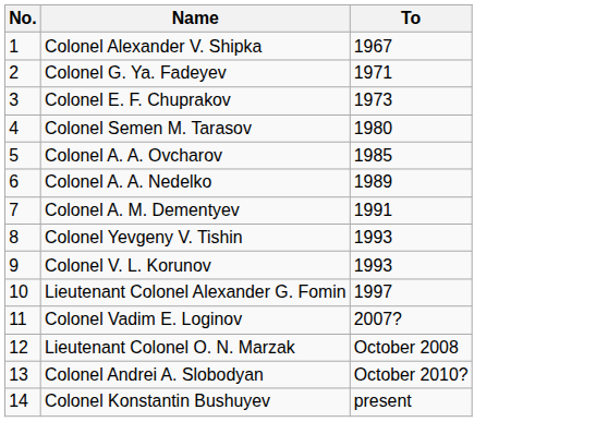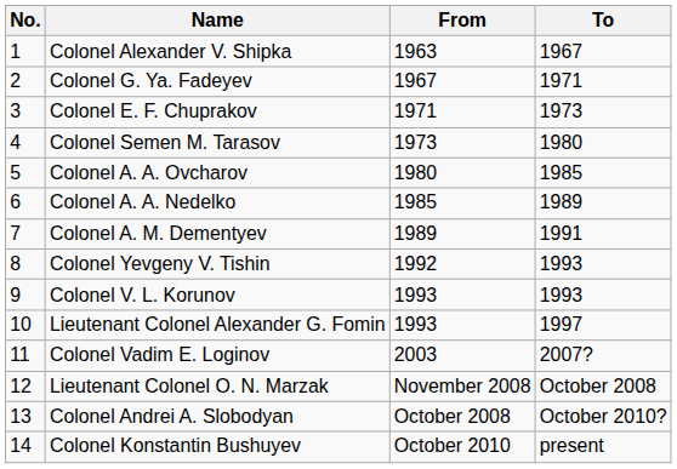+ column: From | 1963 | 1967 | 1971 | 1973 | 1980 | 1985 | 1989 | 1992 | 1993 | 1993 | 2003 | November 2008 | October 2008 | October 2010
